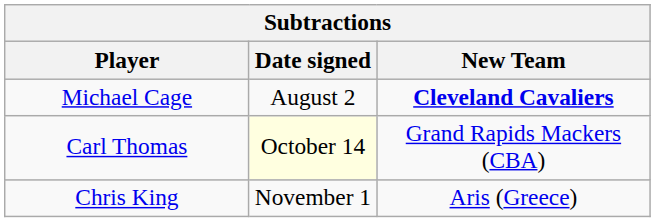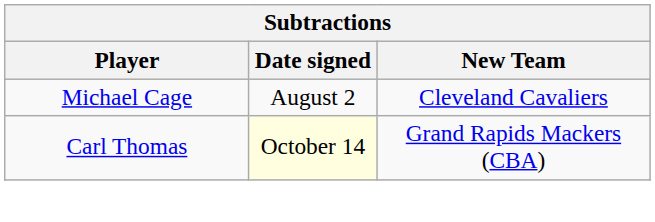Michael Cage | New Team: bold -> normal
- row: Chris King | November 1 | Aris (Greece)
